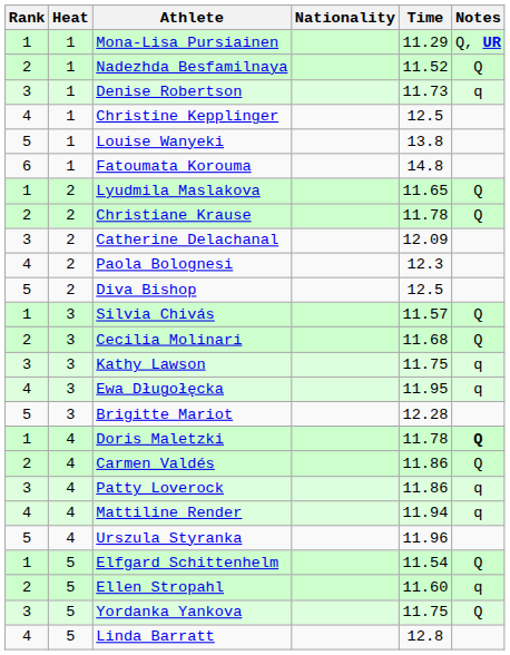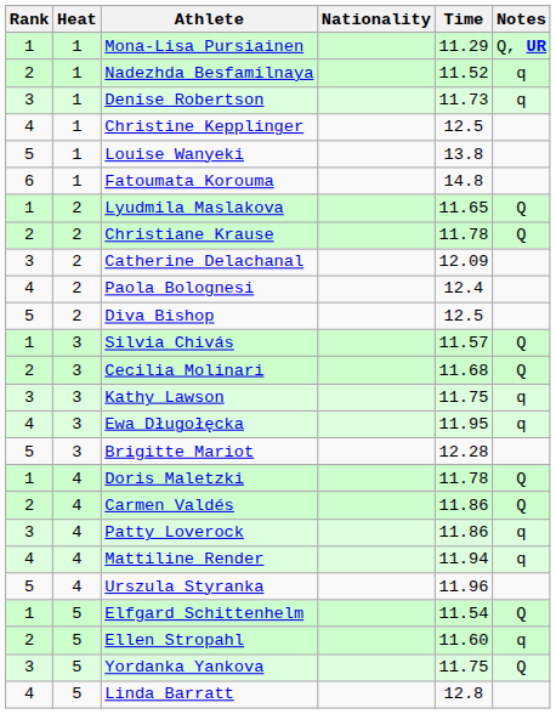Nadezhda Besfamilnaya | Notes: Q -> q
Paola Bolognesi | Time: 12.3 -> 12.4
Doris Maletzki | Notes: bold -> normal
